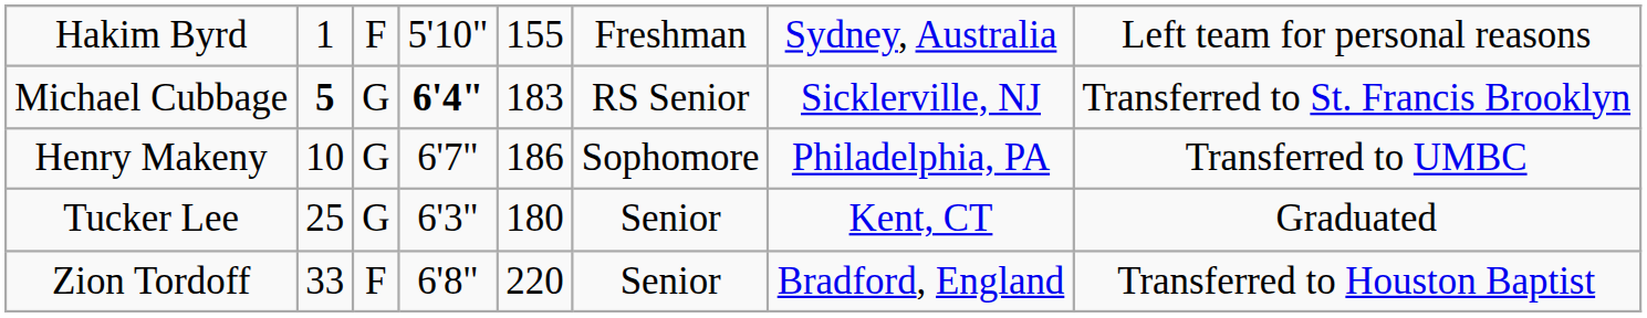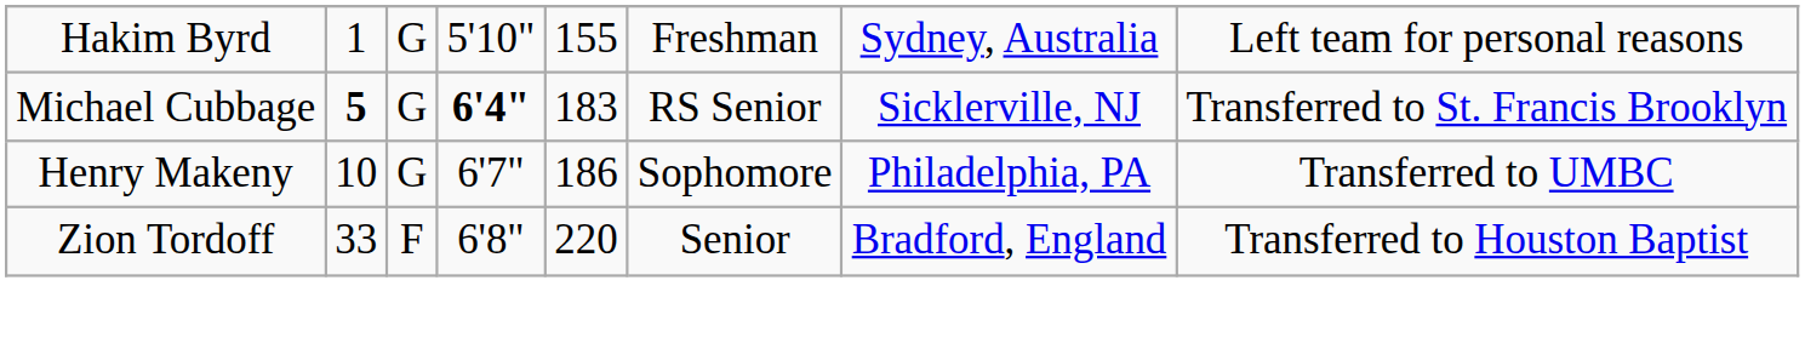Hakim Byrd | column 3: F -> G
- row: Tucker Lee | 25 | G | 6'3" | 180 | Senior | Kent, CT | Graduated
